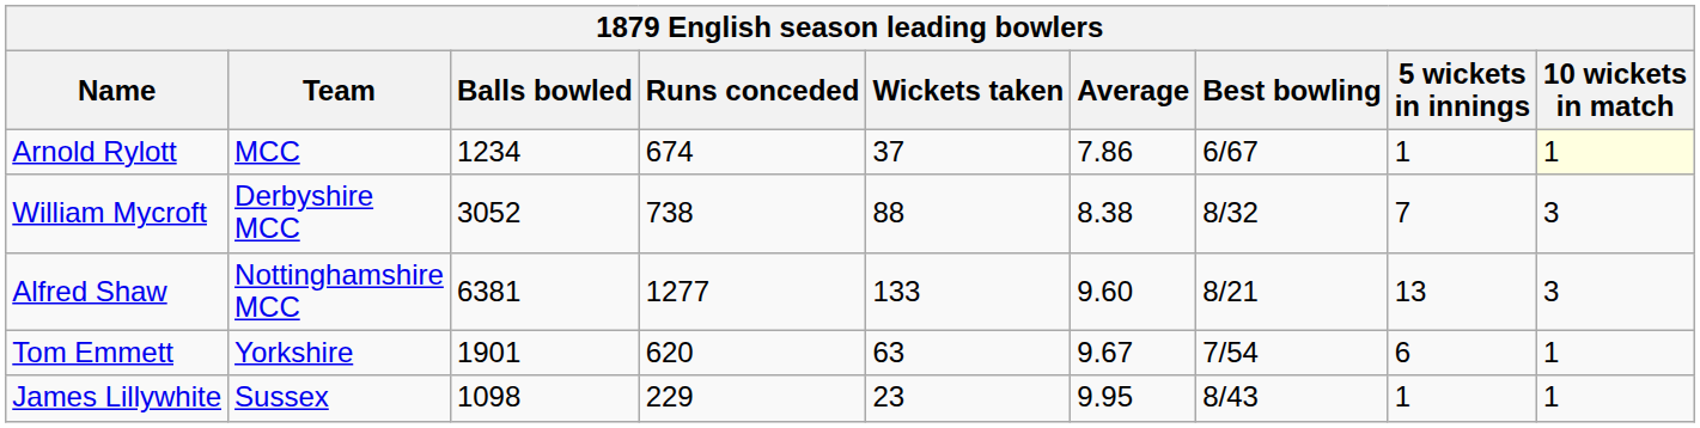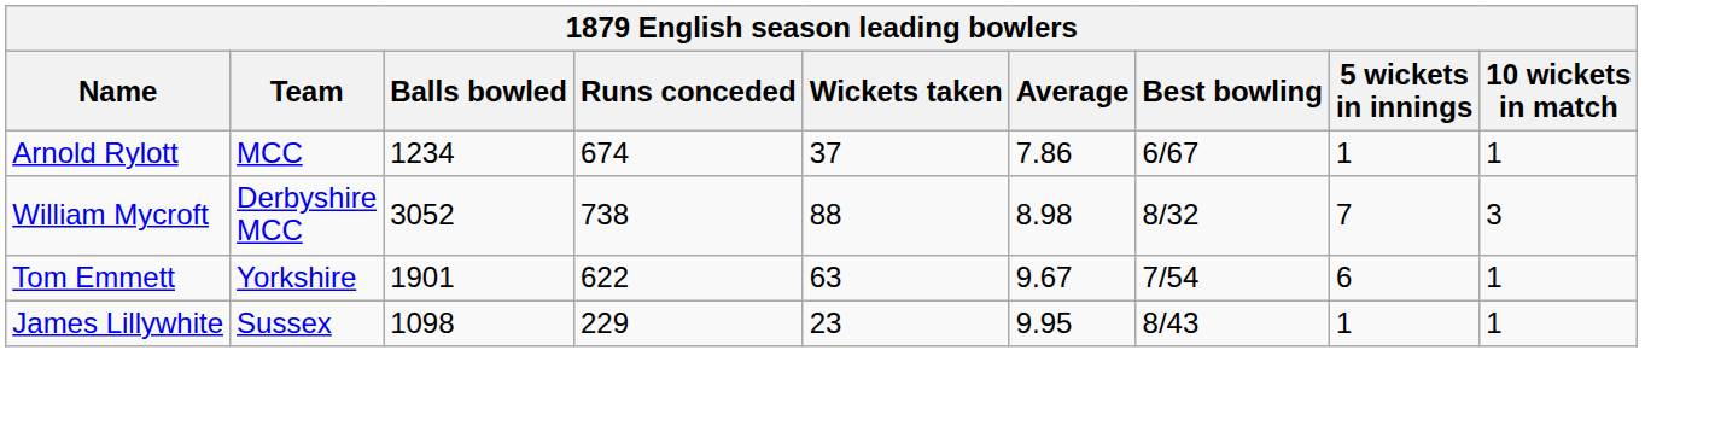Arnold Rylott | 10 wickets in match: lightyellow background -> no background
William Mycroft | Average: 8.38 -> 8.98
- row: Alfred Shaw | Nottinghamshire MCC | 6381 | 1277 | 133 | 9.60 | 8/21 | 13 | 3
Tom Emmett | Runs conceded: 620 -> 622
